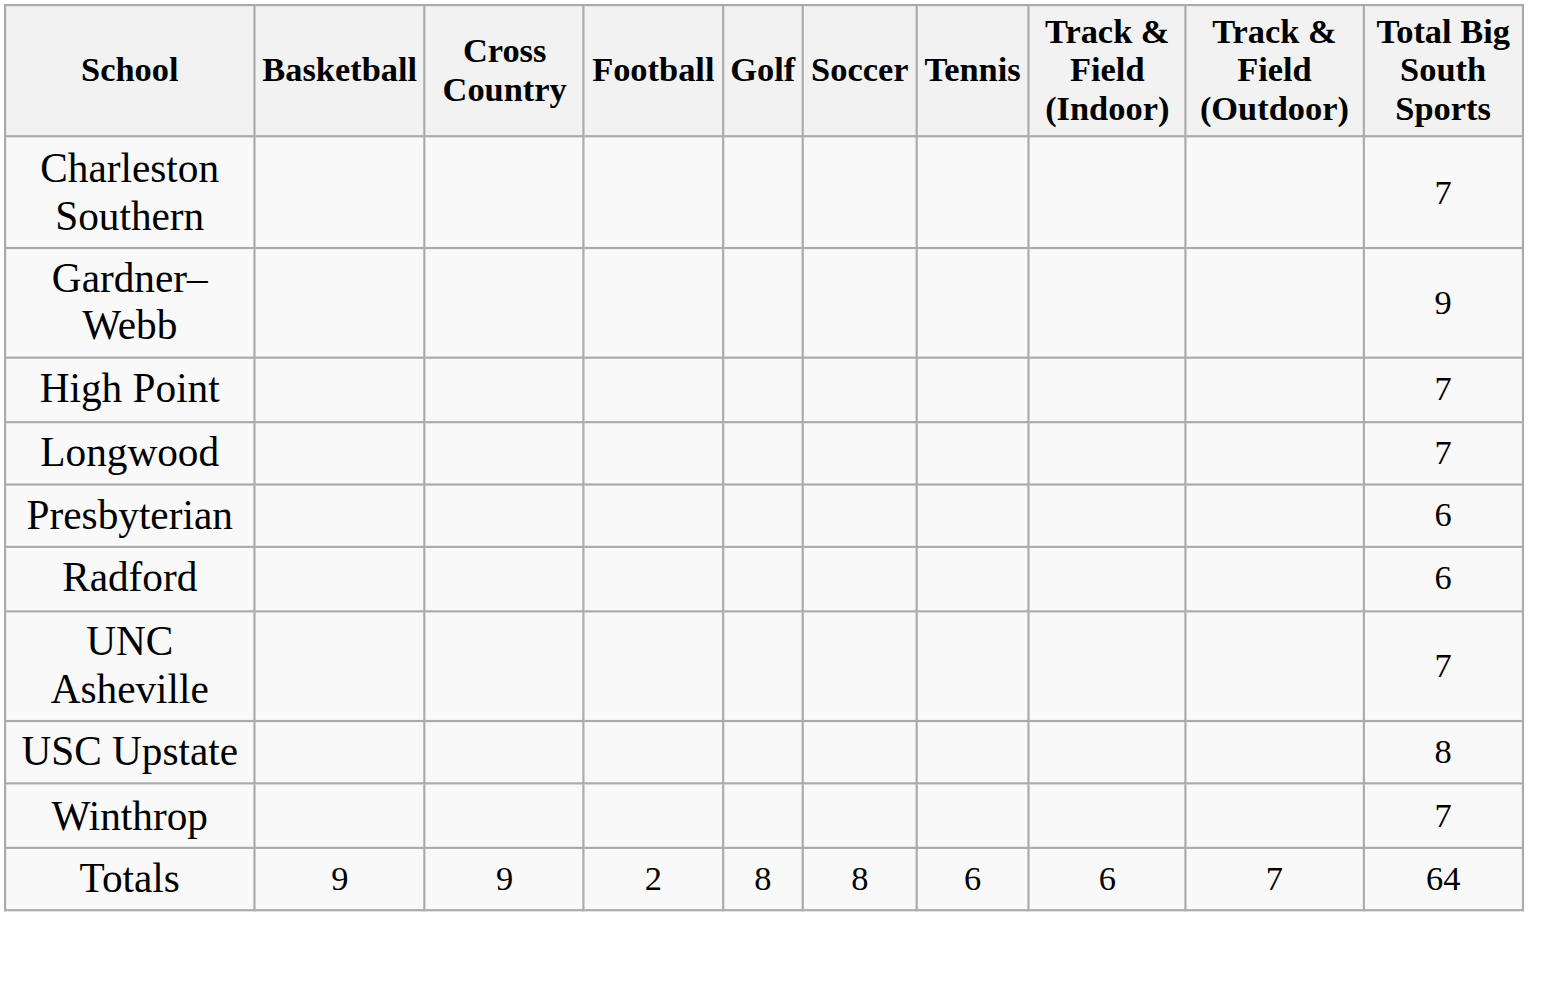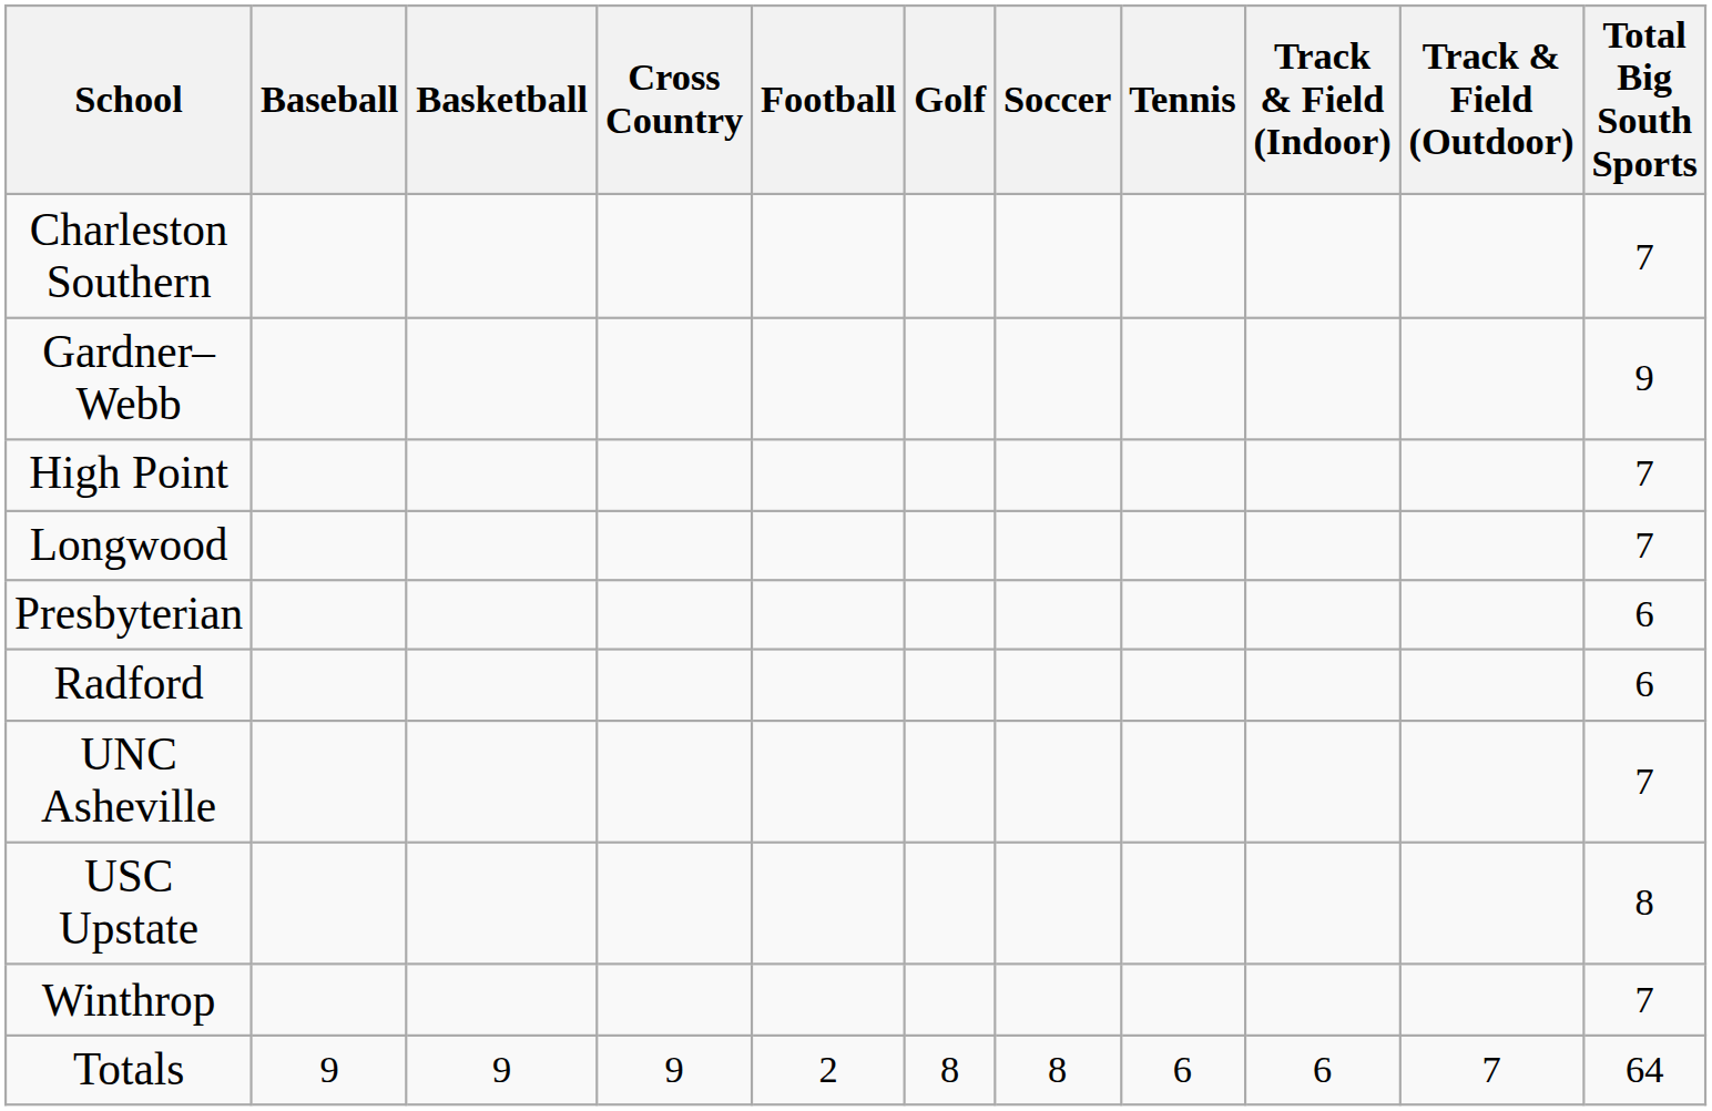+ column: Baseball | 9
